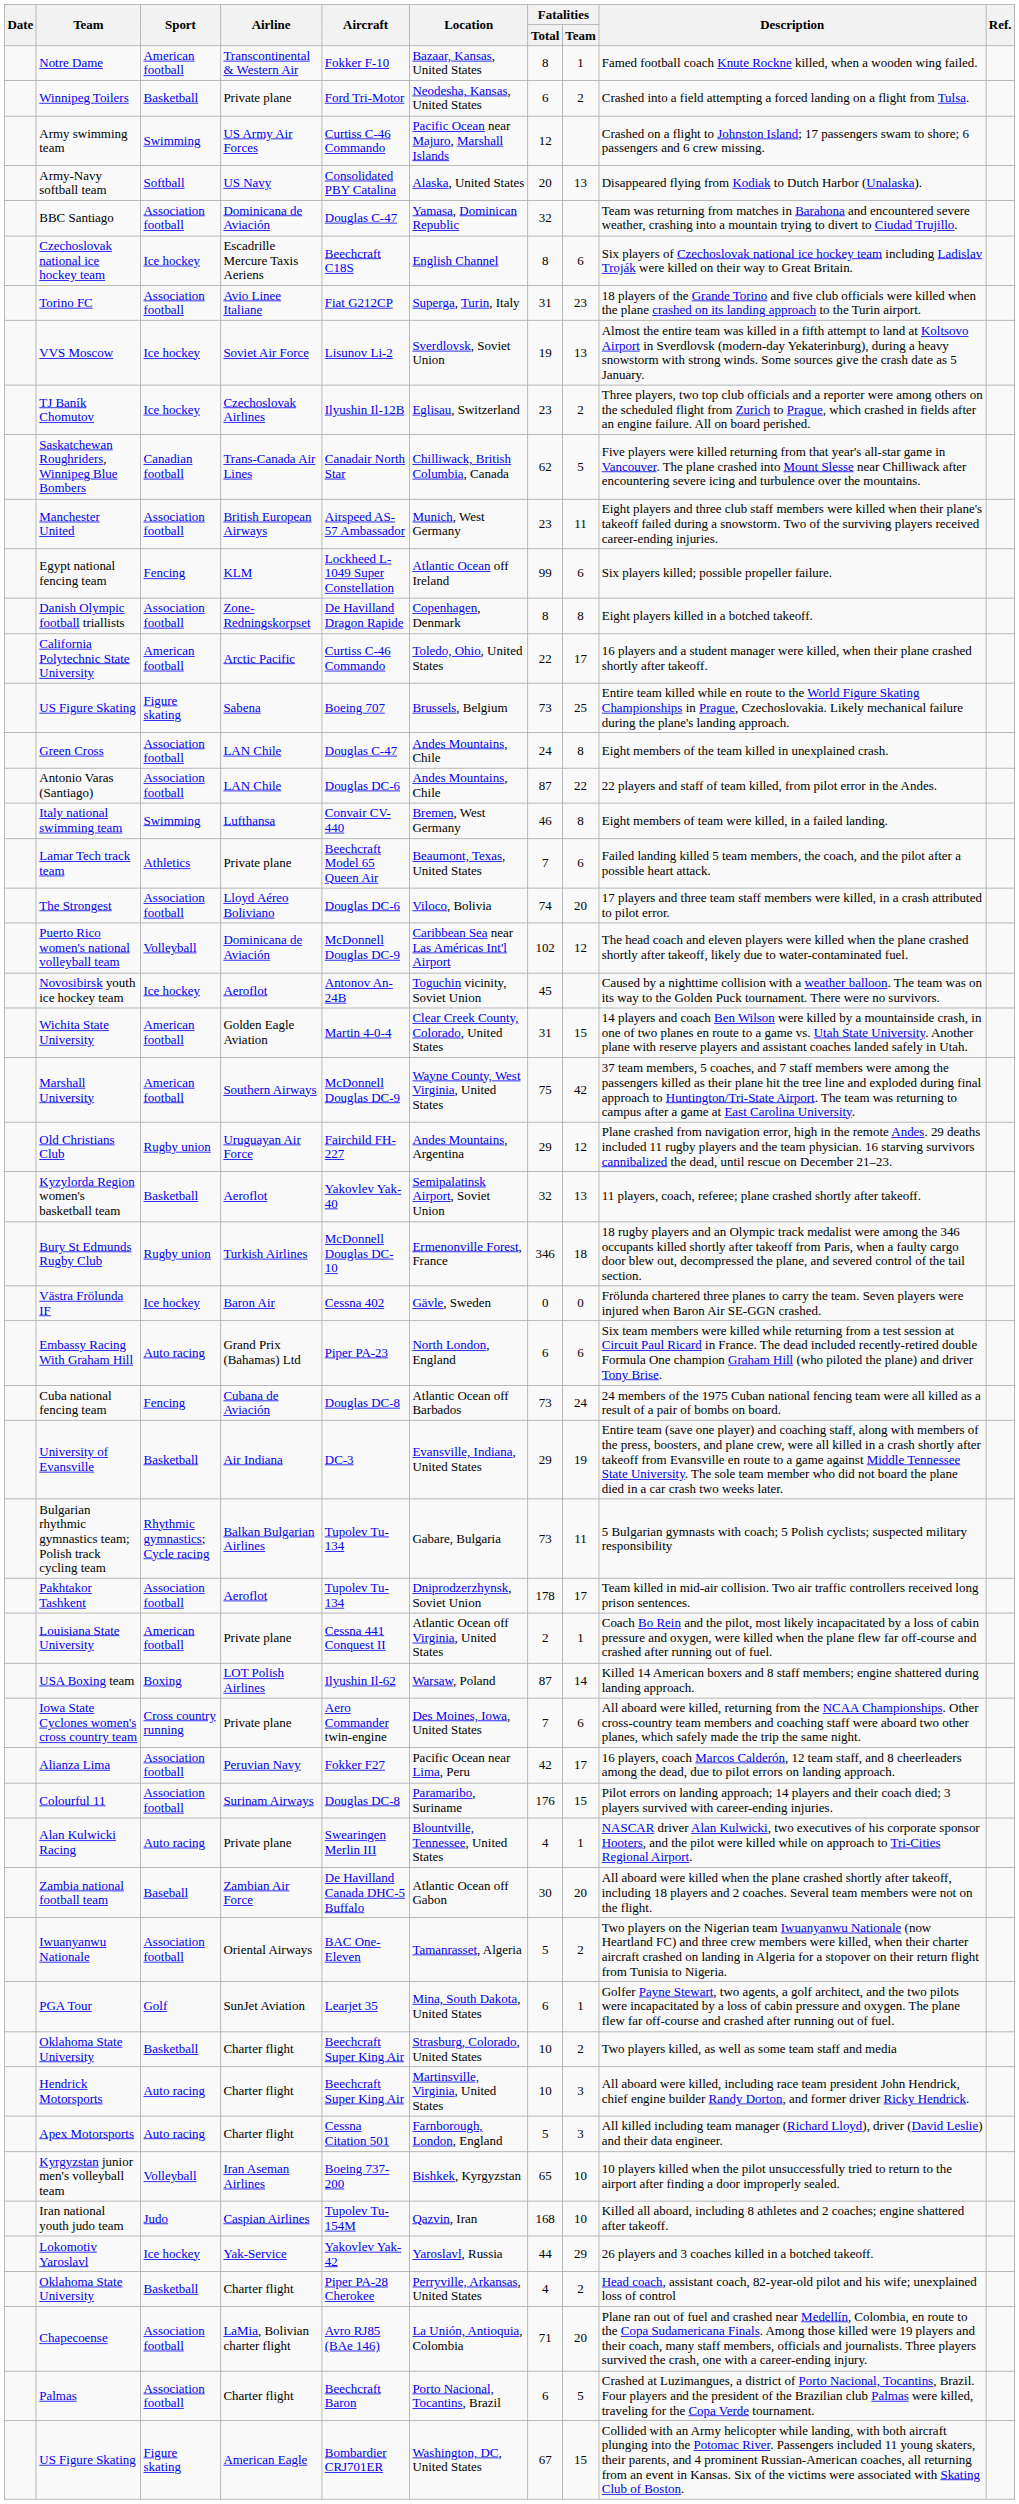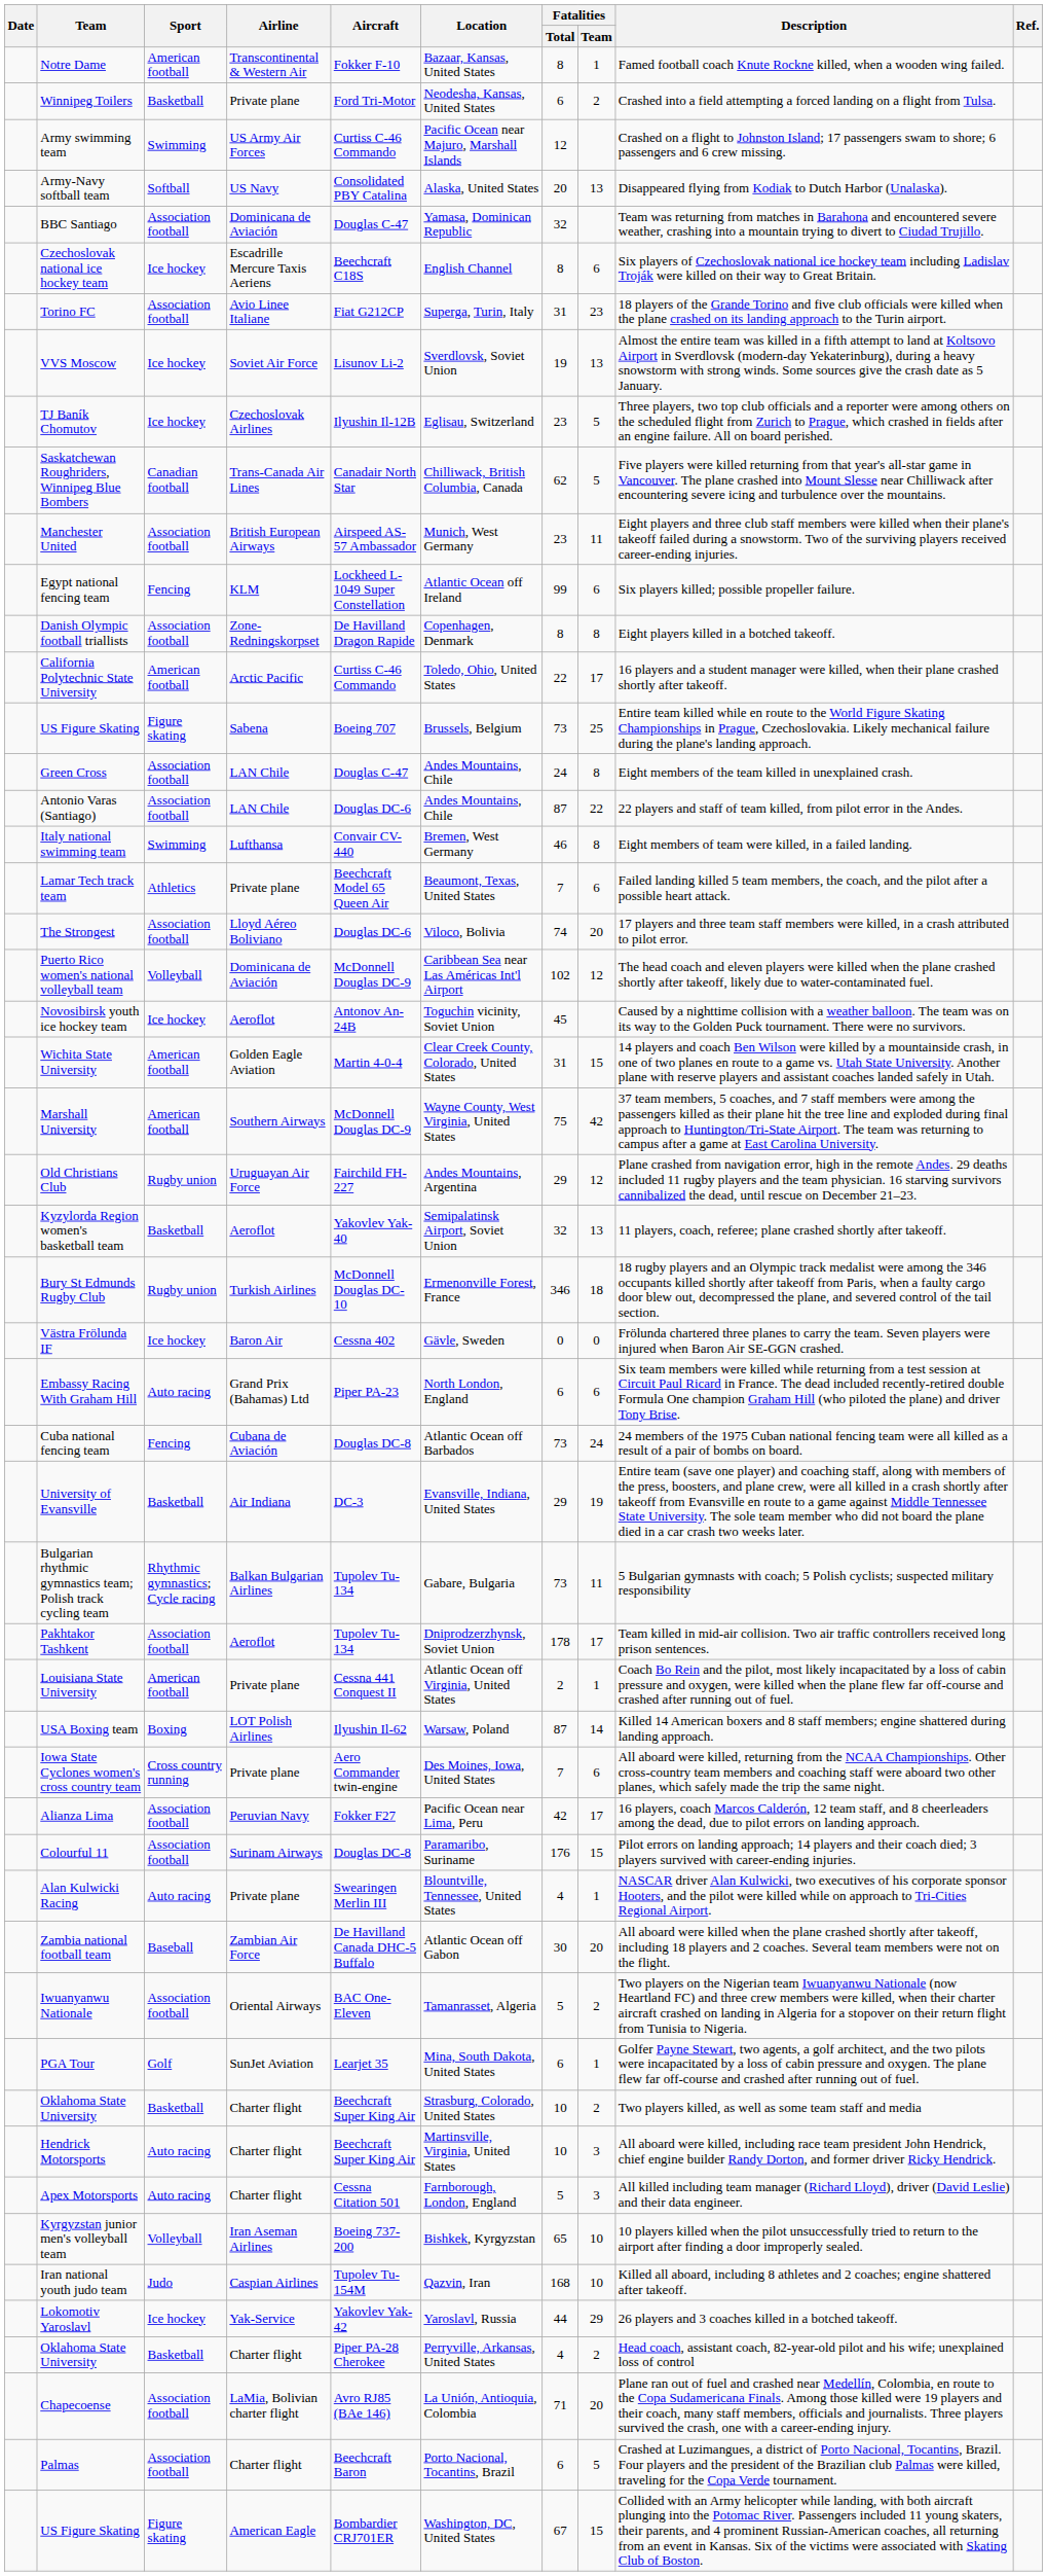TJ Baník Chomutov | Fatalities / Team: 2 -> 5
